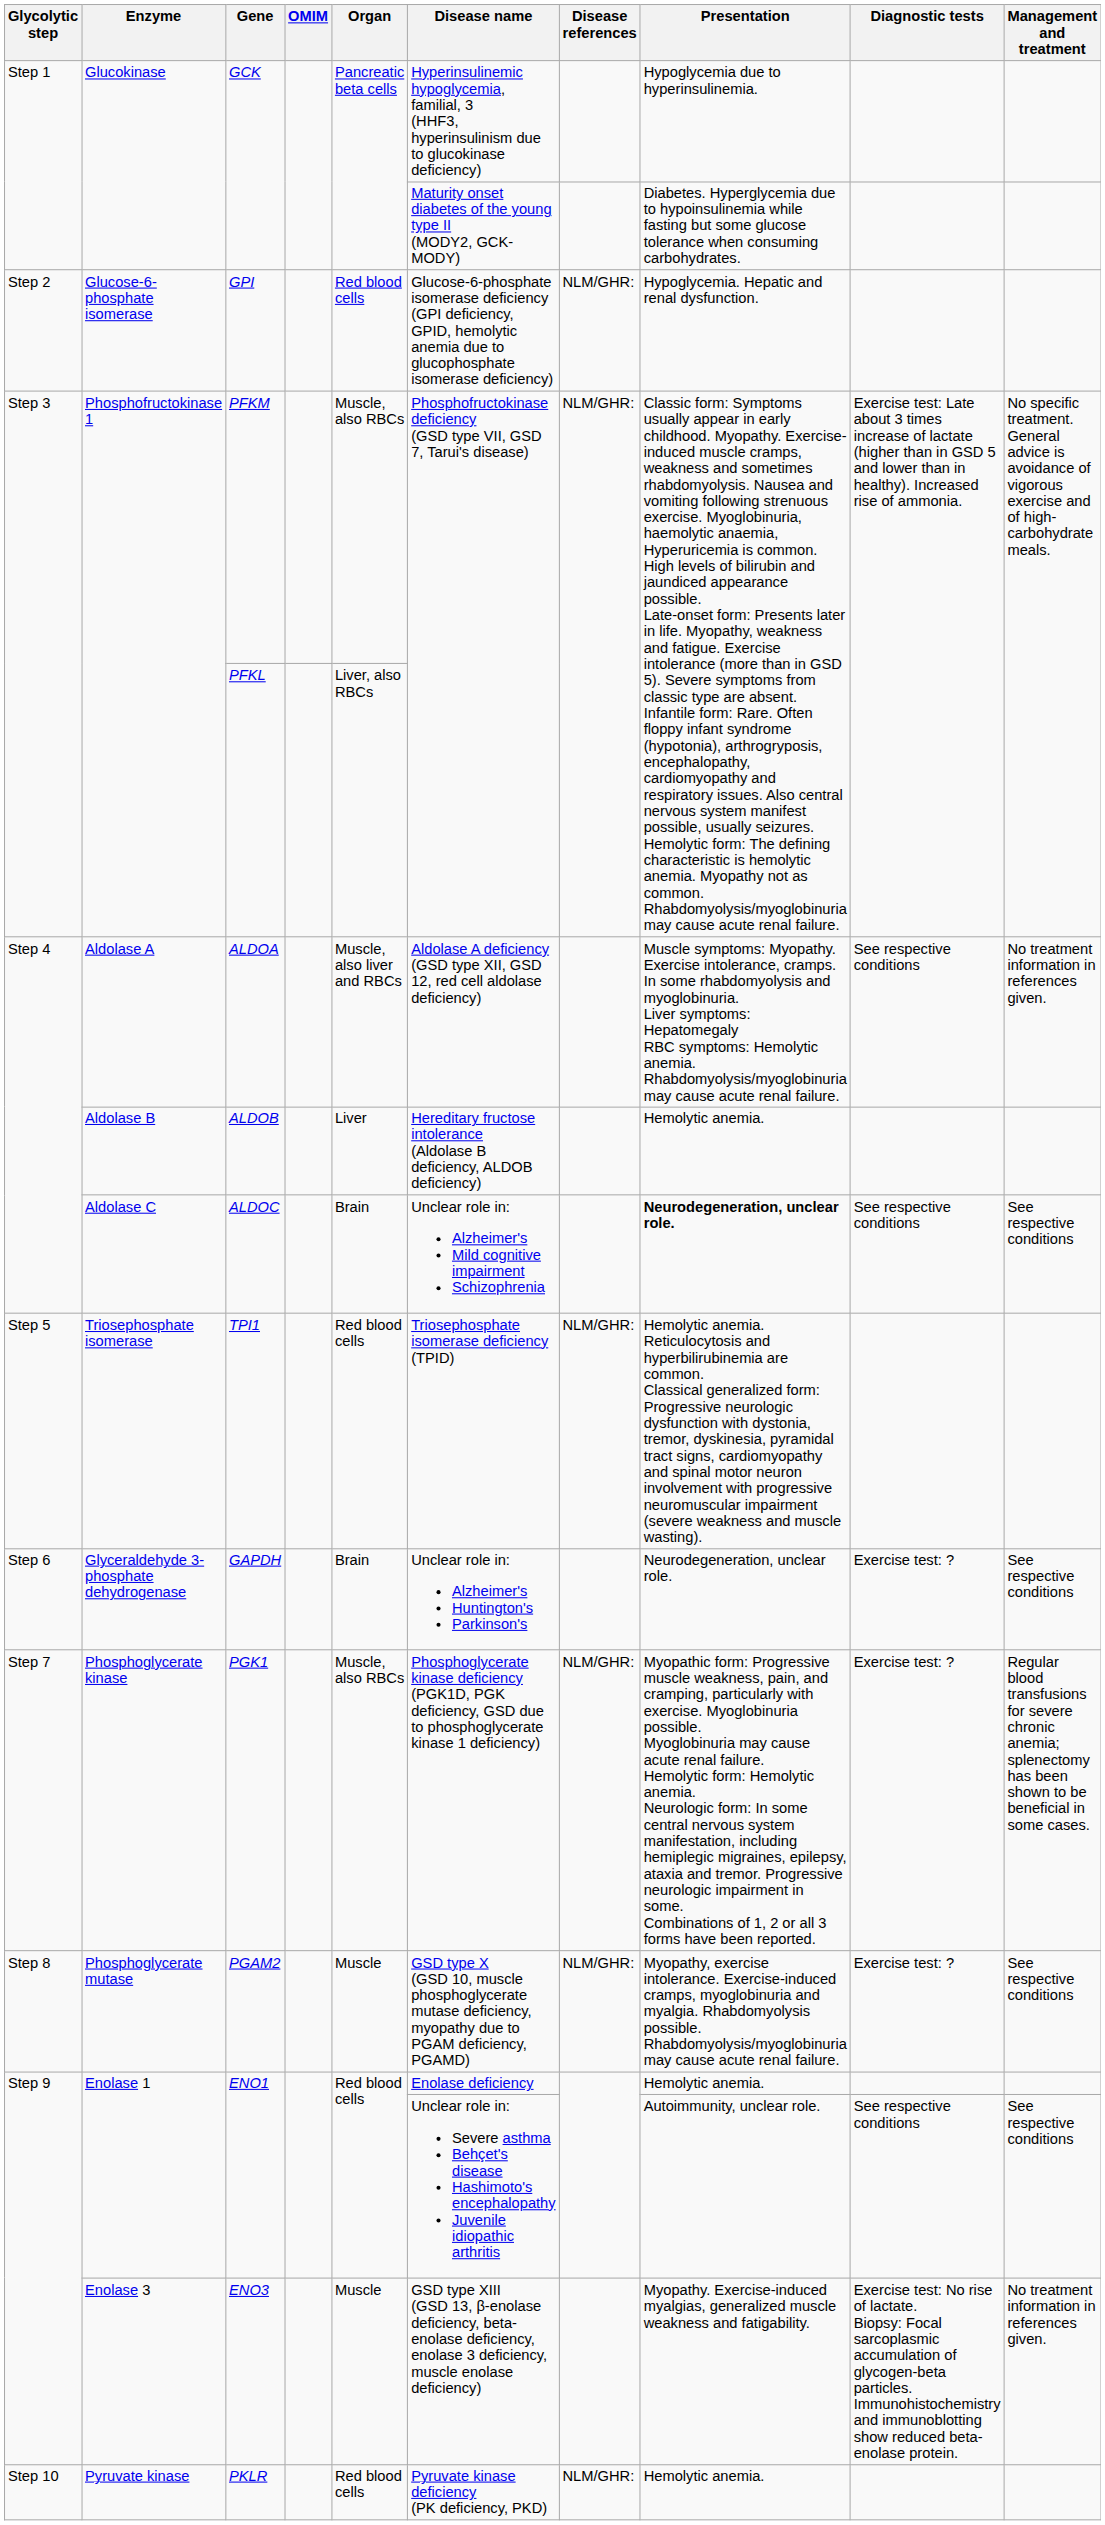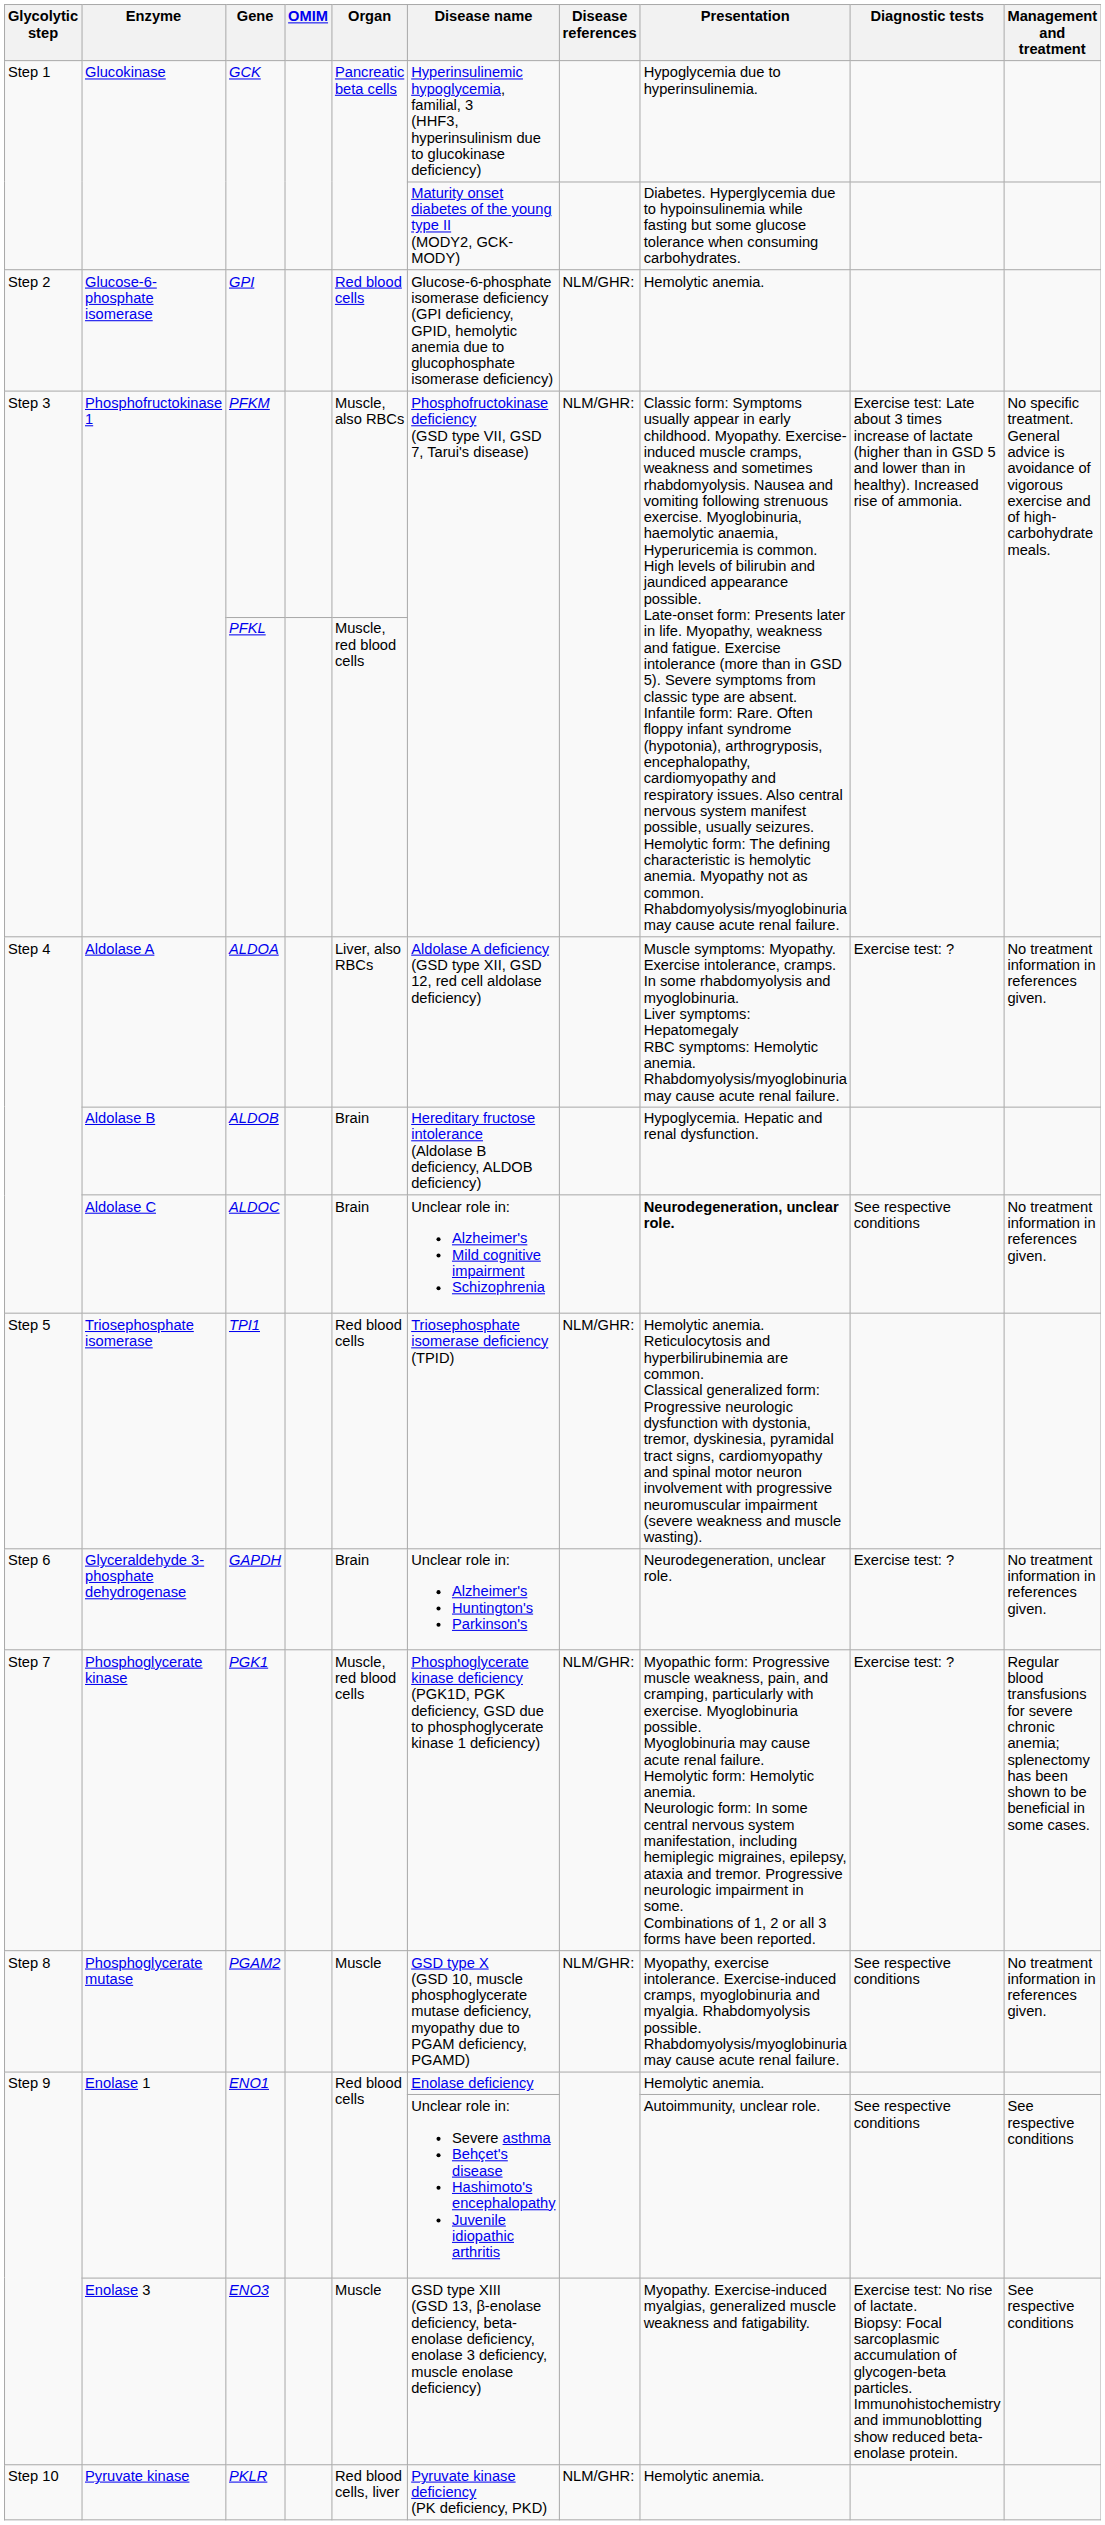GPI | Presentation: Hypoglycemia. Hepatic and renal dysfunction. -> Hemolytic anemia.
PFKL | Organ: Liver, also RBCs -> Muscle, red blood cells
ALDOA | Organ: Muscle, also liver and RBCs -> Liver, also RBCs
ALDOA | Diagnostic tests: See respective conditions -> Exercise test: ?
ALDOB | Organ: Liver -> Brain
ALDOB | Presentation: Hemolytic anemia. -> Hypoglycemia. Hepatic and renal dysfunction.
ALDOC | Management and treatment: See respective conditions -> No treatment information in references given.
GAPDH | Management and treatment: See respective conditions -> No treatment information in references given.
PGK1 | Organ: Muscle, also RBCs -> Muscle, red blood cells
PGAM2 | Diagnostic tests: Exercise test: ? -> See respective conditions
PGAM2 | Management and treatment: See respective conditions -> No treatment information in references given.
ENO3 | Management and treatment: No treatment information in references given. -> See respective conditions
PKLR | Organ: Red blood cells -> Red blood cells, liver
